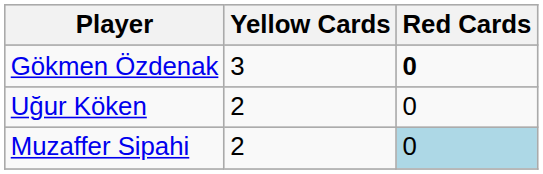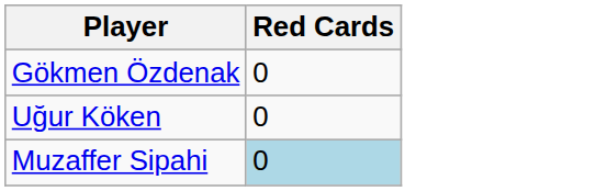- column: Yellow Cards | 3 | 2 | 2
Gökmen Özdenak | Red Cards: bold -> normal
